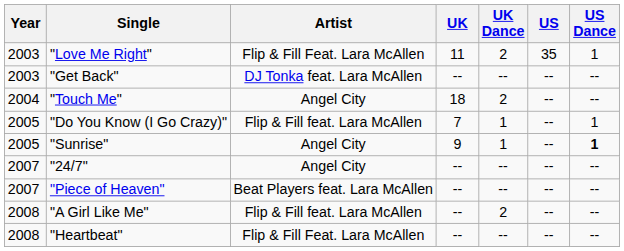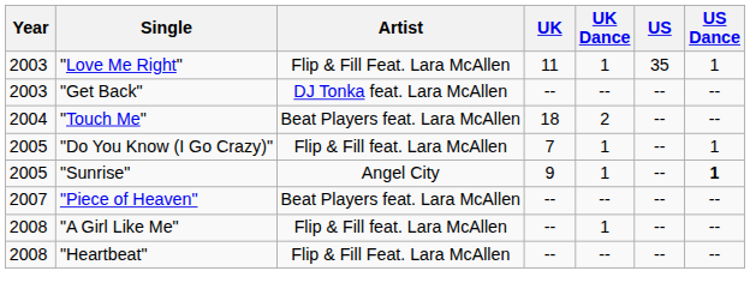"Love Me Right" | UK Dance: 2 -> 1
"Touch Me" | Artist: Angel City -> Beat Players feat. Lara McAllen
- row: 2007 | "24/7" | Angel City | -- | -- | -- | --
"A Girl Like Me" | UK Dance: 2 -> 1
